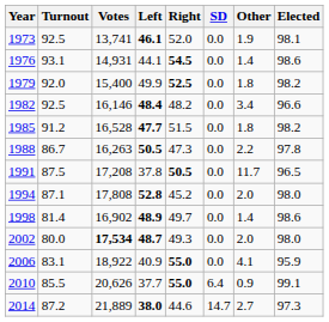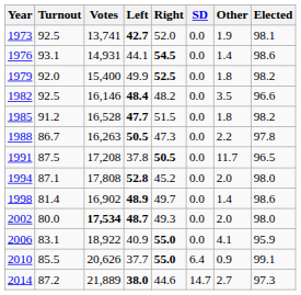1973 | Left: 46.1 -> 42.7
1982 | Other: 3.4 -> 3.5
